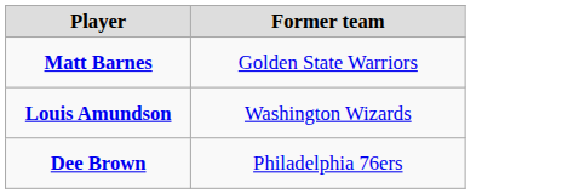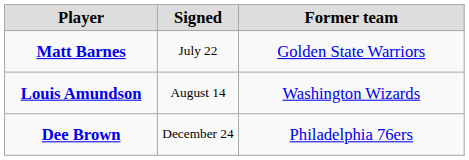+ column: Signed | July 22 | August 14 | December 24
